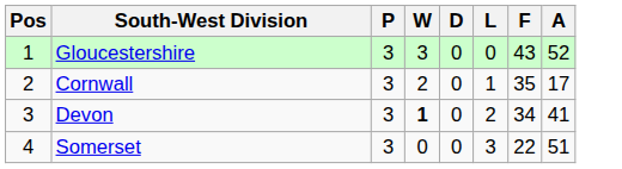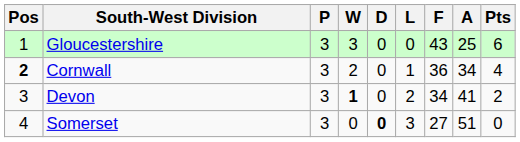+ column: Pts | 6 | 4 | 2 | 0
Gloucestershire | A: 52 -> 25
Cornwall | Pos: normal -> bold
Cornwall | F: 35 -> 36
Cornwall | A: 17 -> 34
Somerset | D: normal -> bold
Somerset | F: 22 -> 27
